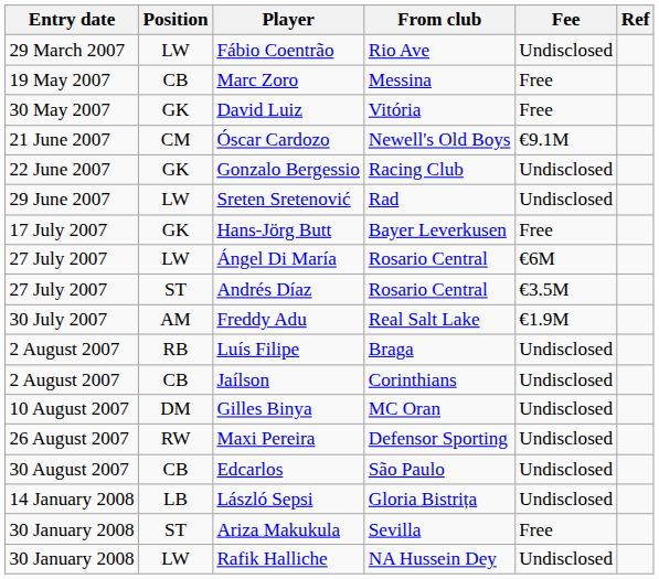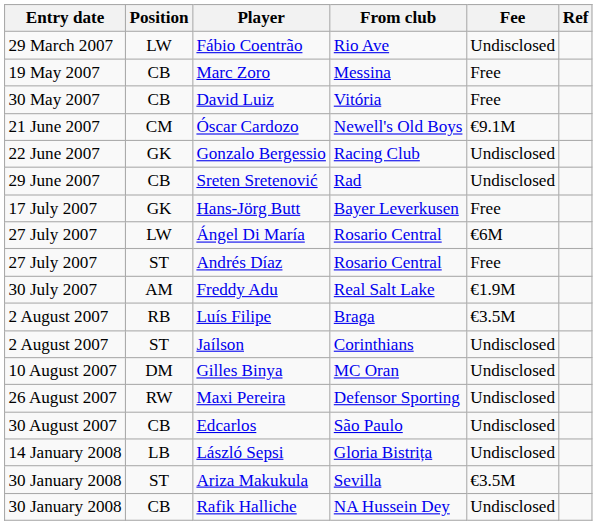David Luiz | Position: GK -> CB
Sreten Sretenović | Position: LW -> CB
Andrés Díaz | Fee: €3.5M -> Free
Luís Filipe | Fee: Undisclosed -> €3.5M
Jaílson | Position: CB -> ST
Ariza Makukula | Fee: Free -> €3.5M
Rafik Halliche | Position: LW -> CB
